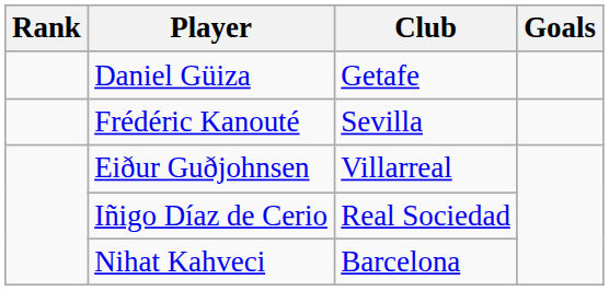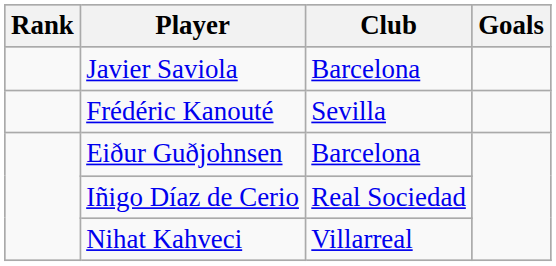+ row: Javier Saviola | Barcelona
- row: Daniel Güiza | Getafe
Eiður Guðjohnsen | Club: Villarreal -> Barcelona
Nihat Kahveci | Club: Barcelona -> Villarreal
